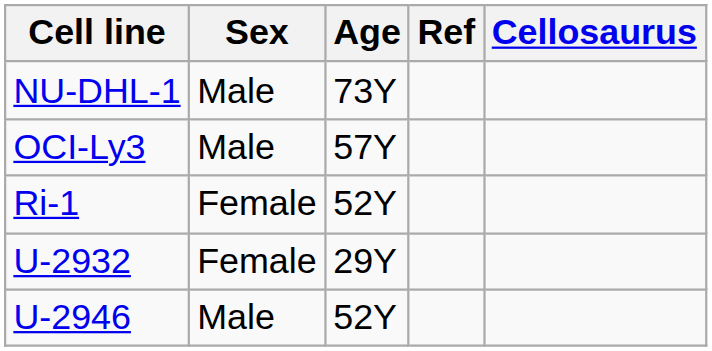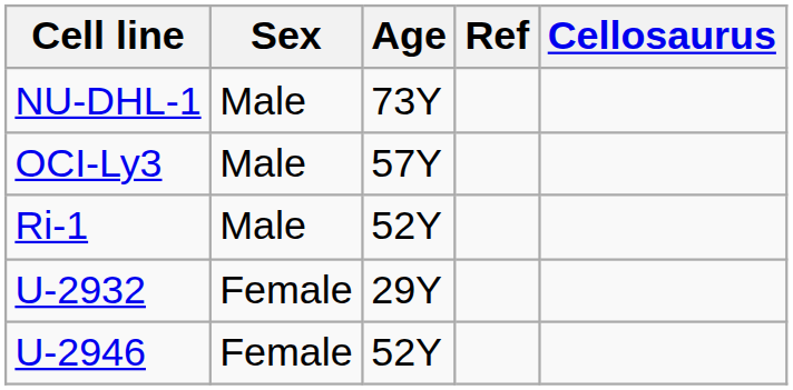Ri-1 | Sex: Female -> Male
U-2946 | Sex: Male -> Female
